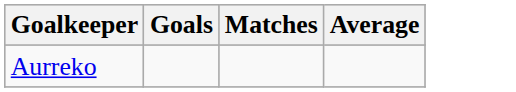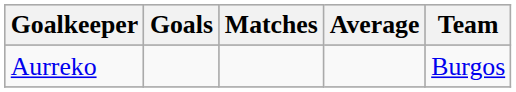+ column: Team | Burgos
